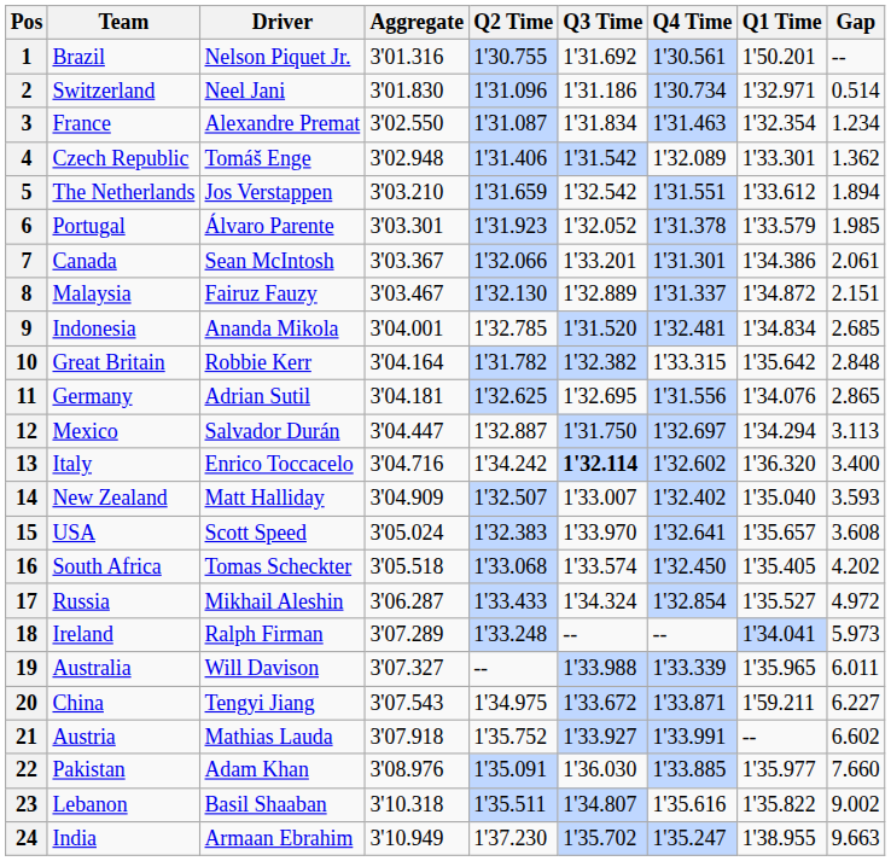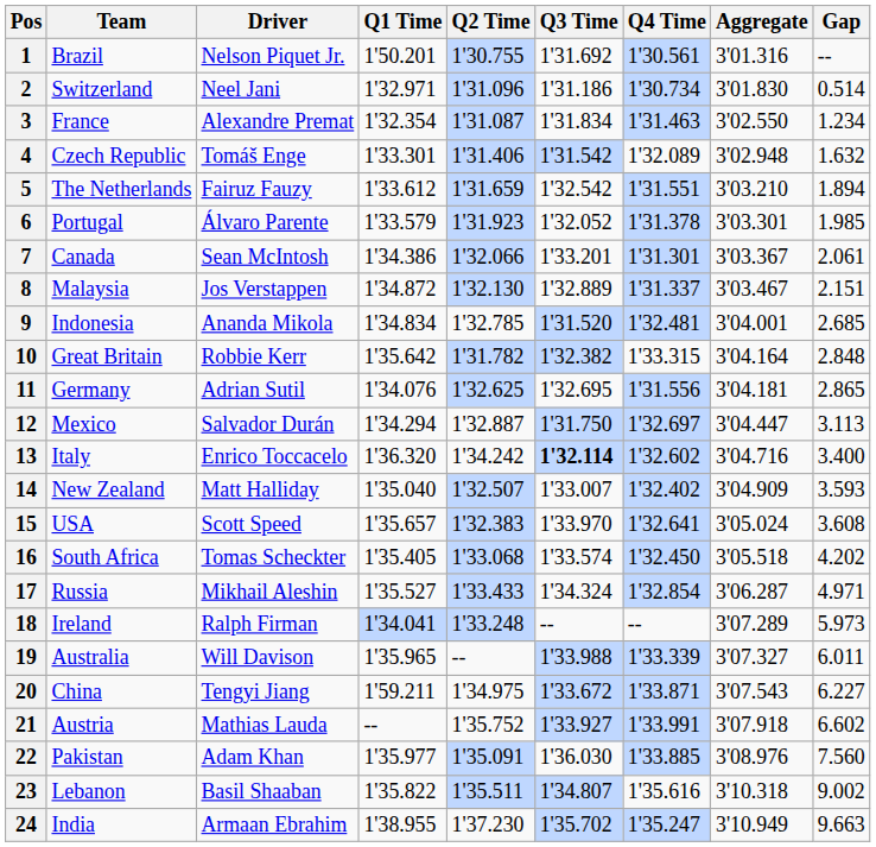columns swapped: Q1 Time <-> Aggregate
4 | Gap: 1.362 -> 1.632
5 | Driver: Jos Verstappen -> Fairuz Fauzy
8 | Driver: Fairuz Fauzy -> Jos Verstappen
17 | Gap: 4.972 -> 4.971
22 | Gap: 7.660 -> 7.560
